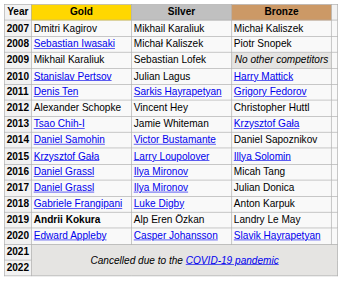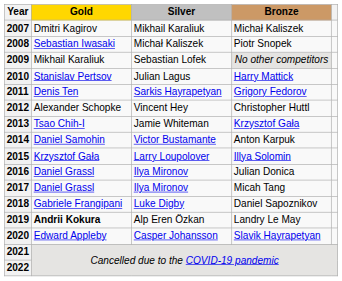2014 | Bronze: Daniel Sapoznikov -> Anton Karpuk
2016 | Bronze: Micah Tang -> Julian Donica
2017 | Bronze: Julian Donica -> Micah Tang
2018 | Bronze: Anton Karpuk -> Daniel Sapoznikov
